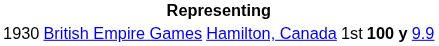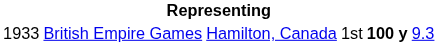British Empire Games | column 1: 1930 -> 1933
British Empire Games | column 6: 9.9 -> 9.3
